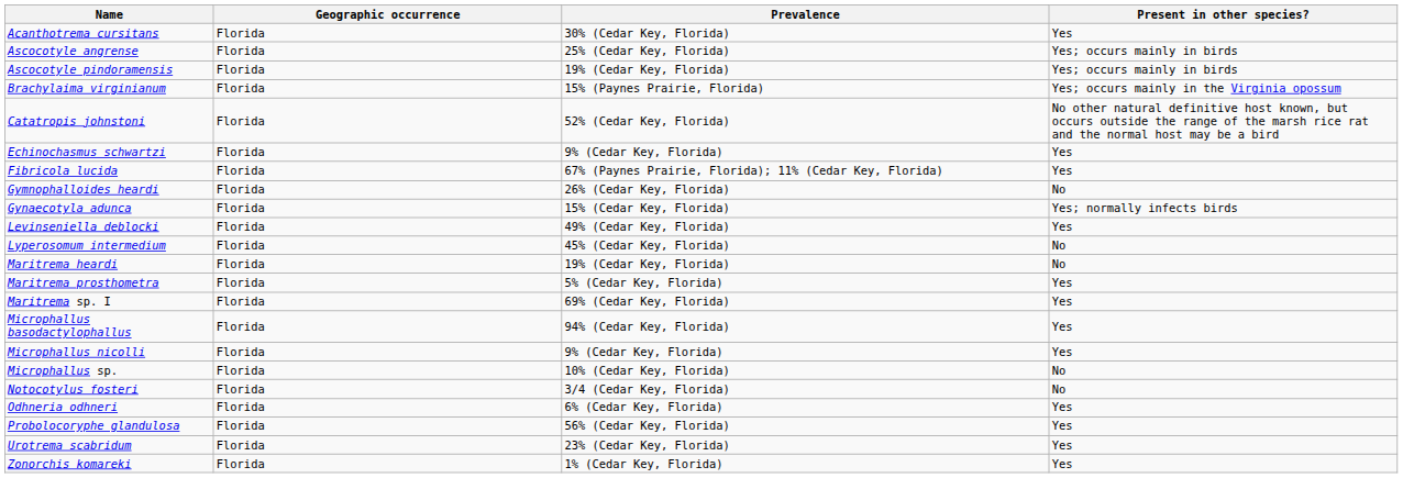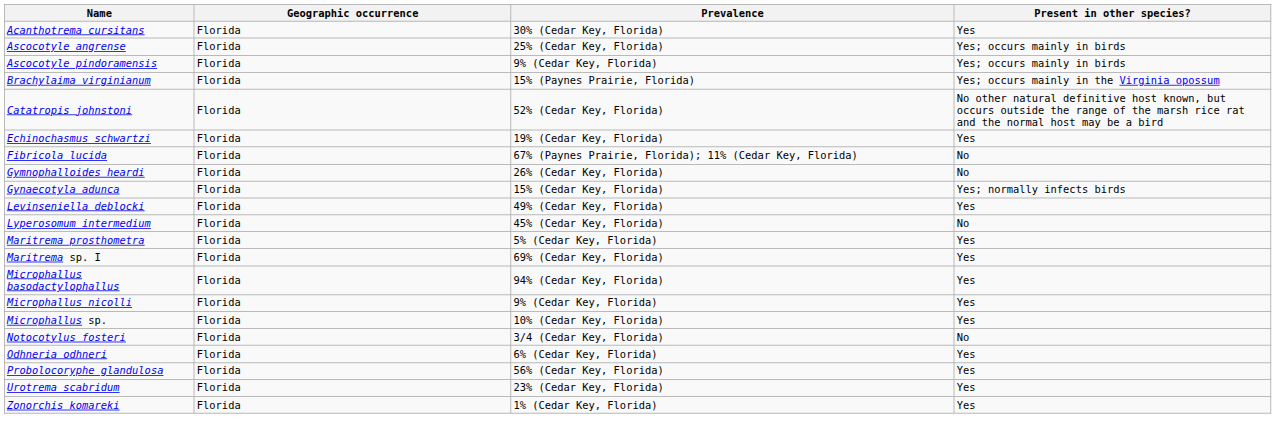Ascocotyle pindoramensis | Prevalence: 19% (Cedar Key, Florida) -> 9% (Cedar Key, Florida)
Echinochasmus schwartzi | Prevalence: 9% (Cedar Key, Florida) -> 19% (Cedar Key, Florida)
Fibricola lucida | Present in other species?: Yes -> No
- row: Maritrema heardi | Florida | 19% (Cedar Key, Florida) | No
Microphallus sp. | Present in other species?: No -> Yes
